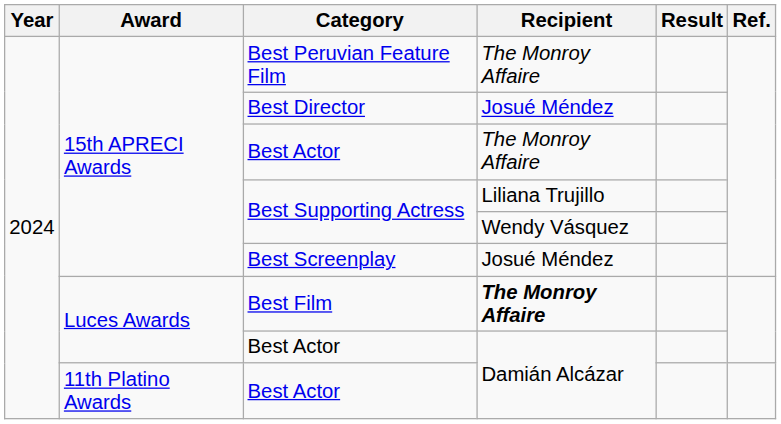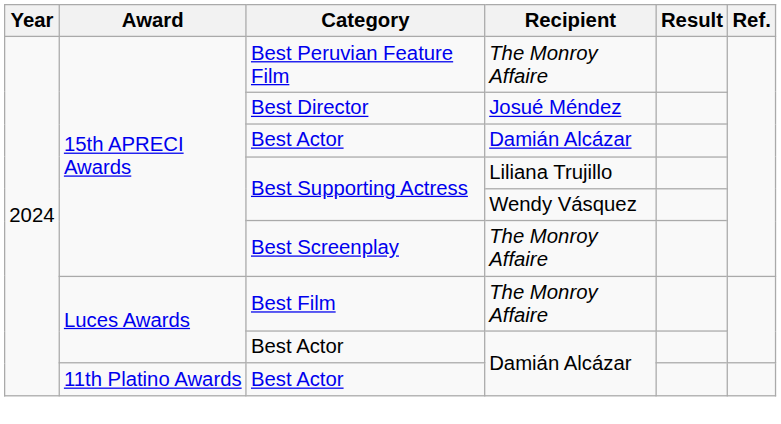15th APRECI Awards / Best Actor | Recipient: The Monroy Affaire -> Damián Alcázar
Best Screenplay | Recipient: Josué Méndez -> The Monroy Affaire
Best Film | Recipient: bold -> normal
